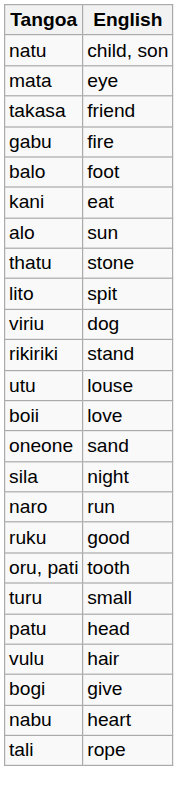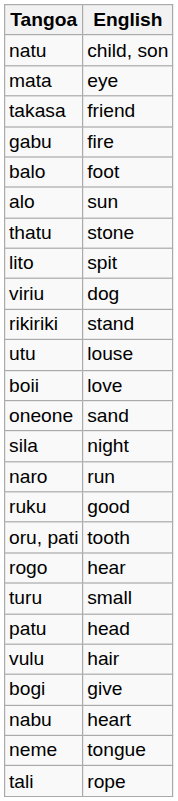- row: kani | eat
+ row: rogo | hear
+ row: neme | tongue
